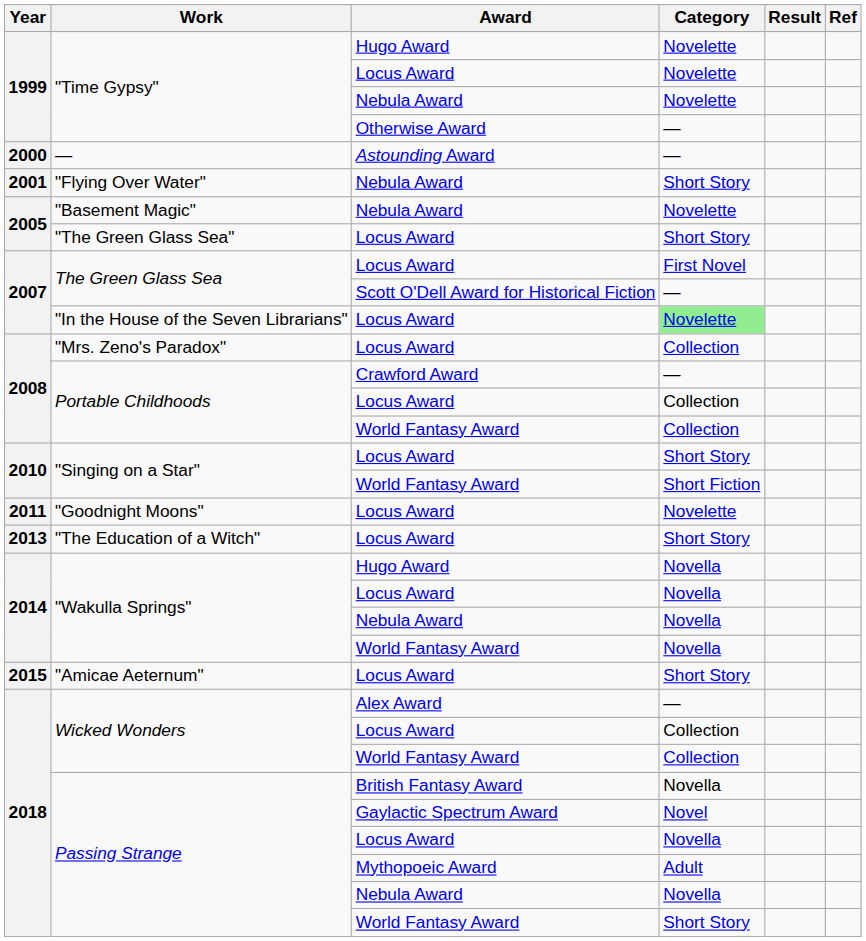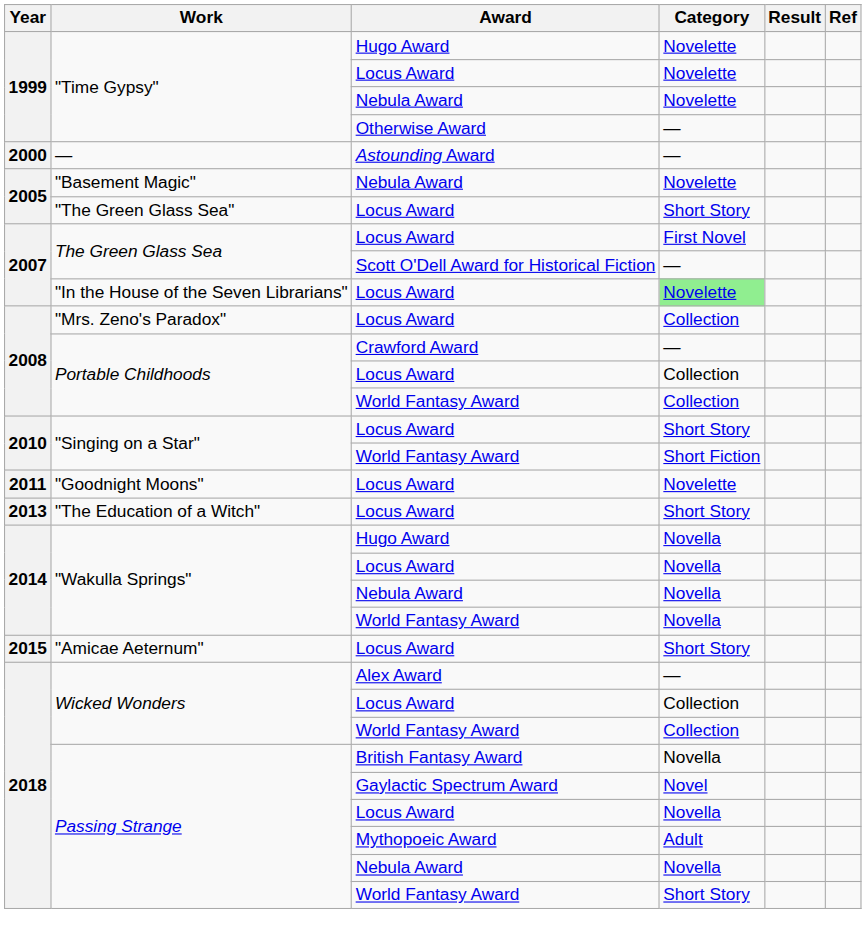- row: 2001 | "Flying Over Water" | Nebula Award | Short Story
